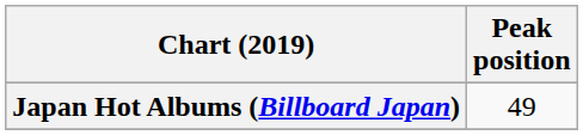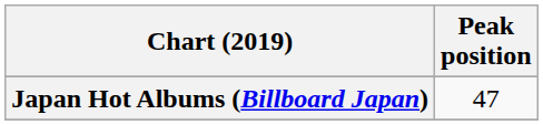Japan Hot Albums (Billboard Japan) | Peak position: 49 -> 47
